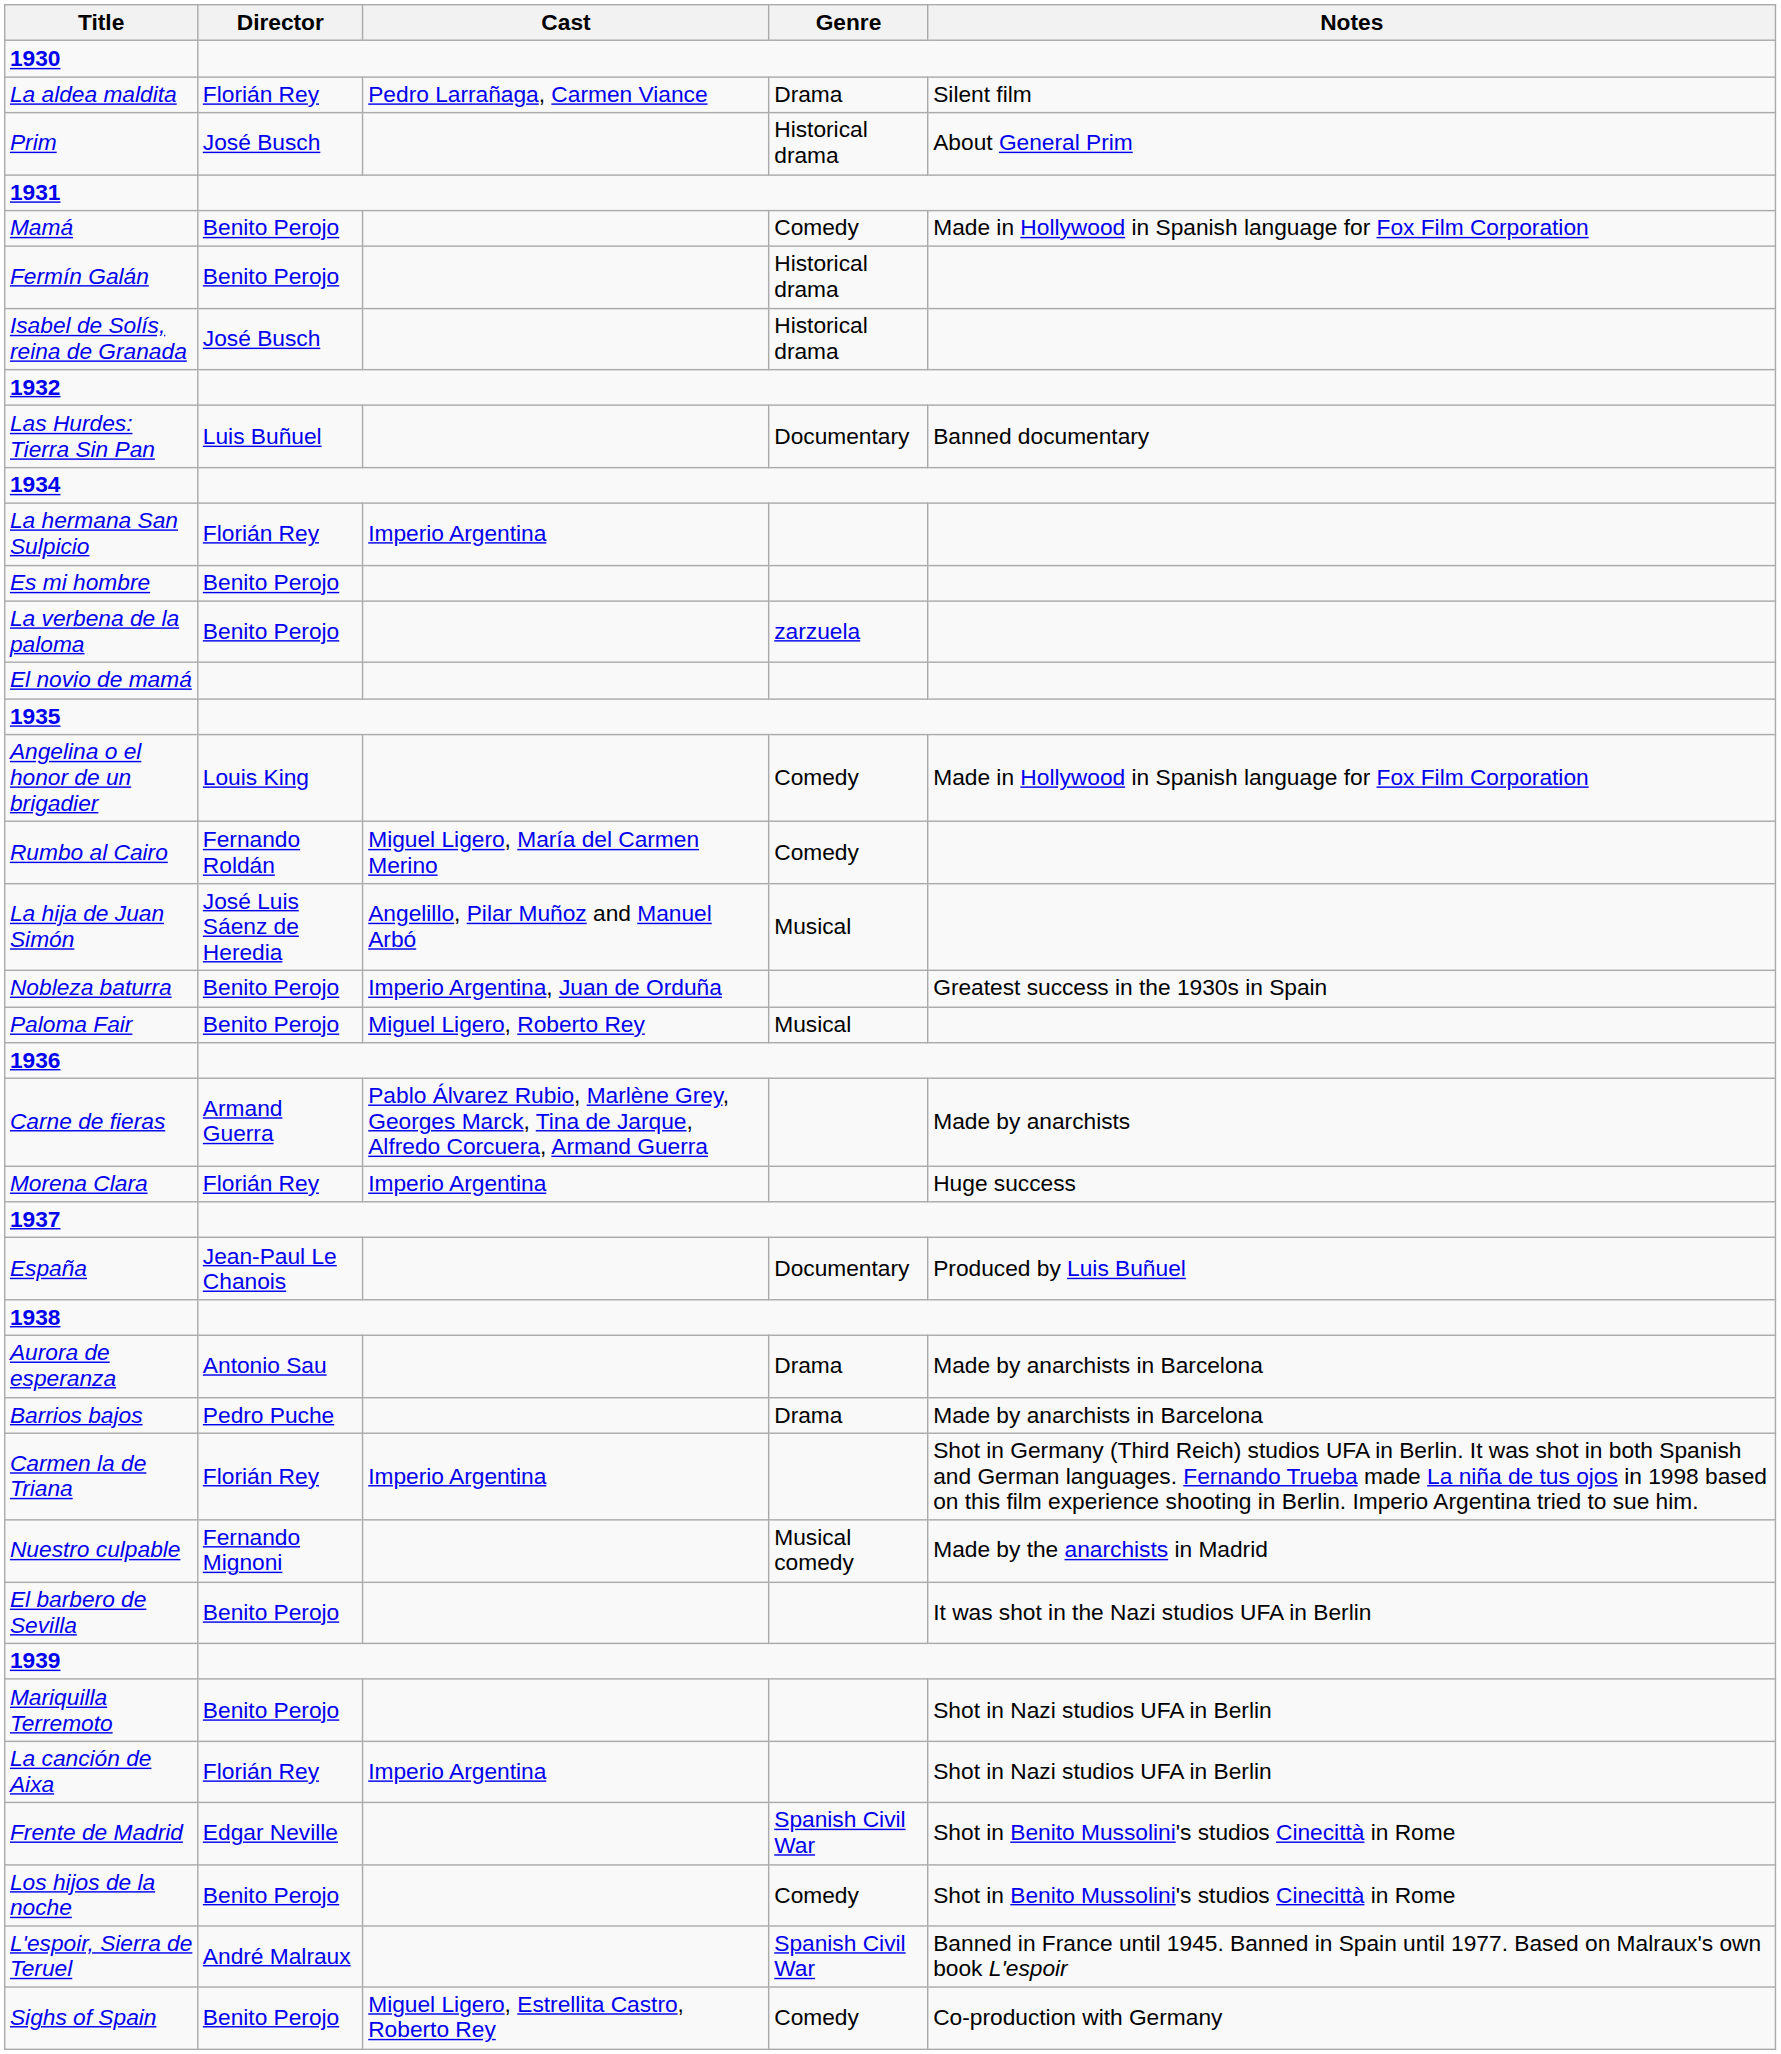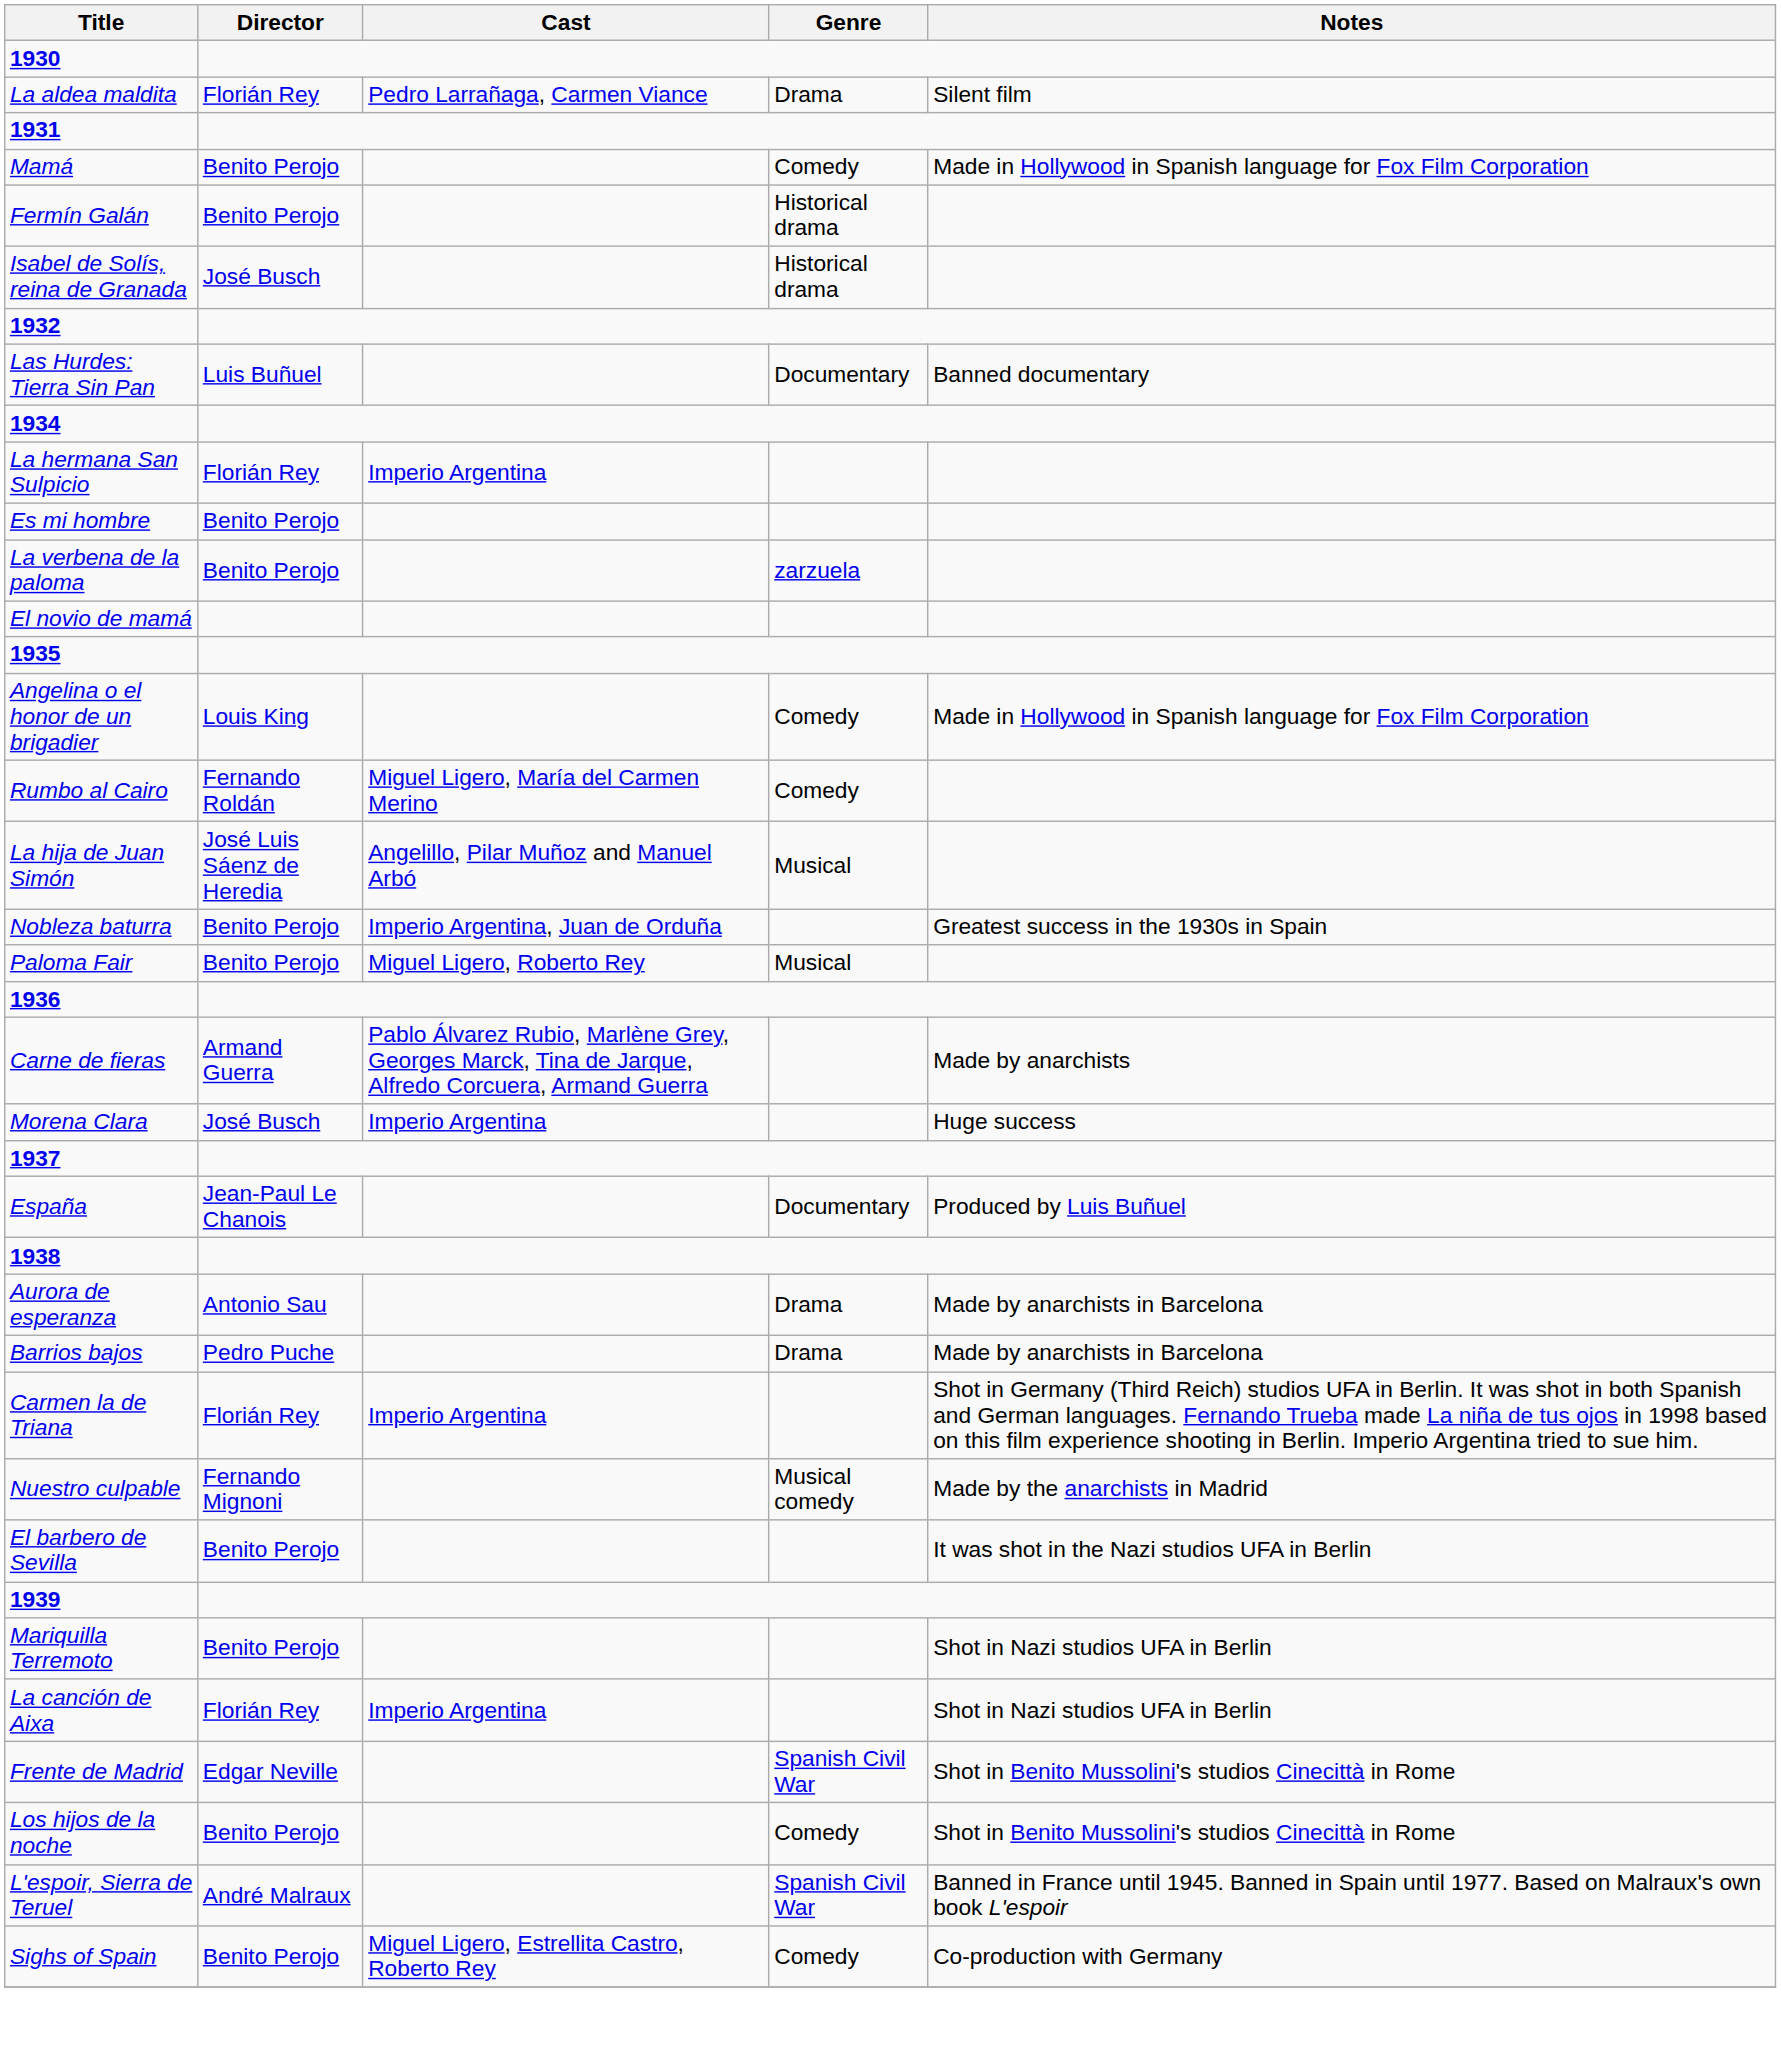- row: Prim | José Busch | Historical drama | About General Prim
Morena Clara | Director: Florián Rey -> José Busch
